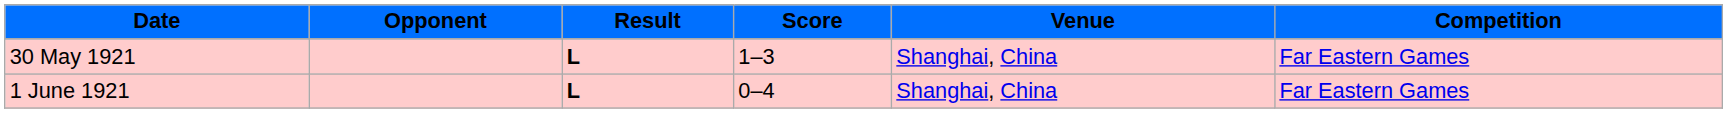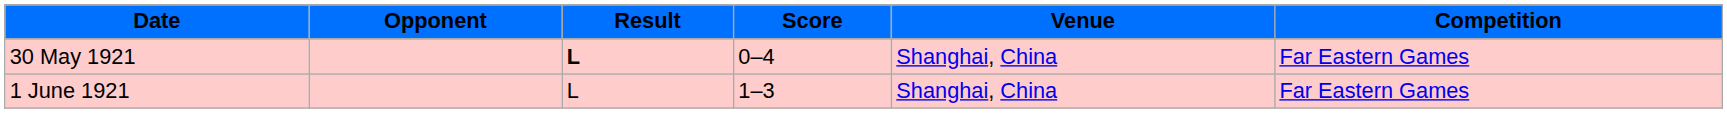30 May 1921 | Score: 1–3 -> 0–4
1 June 1921 | Result: bold -> normal
1 June 1921 | Score: 0–4 -> 1–3
